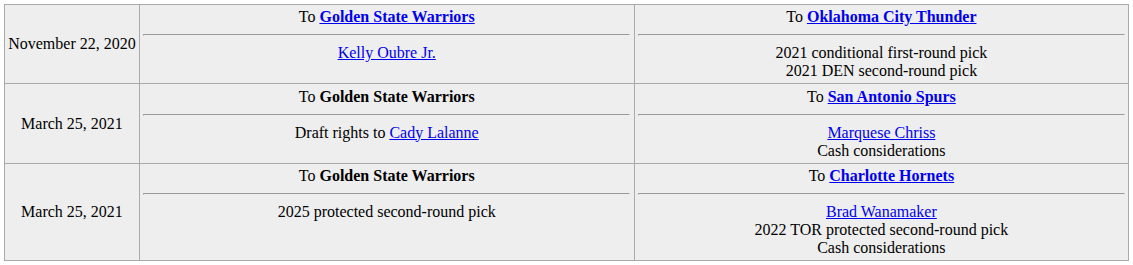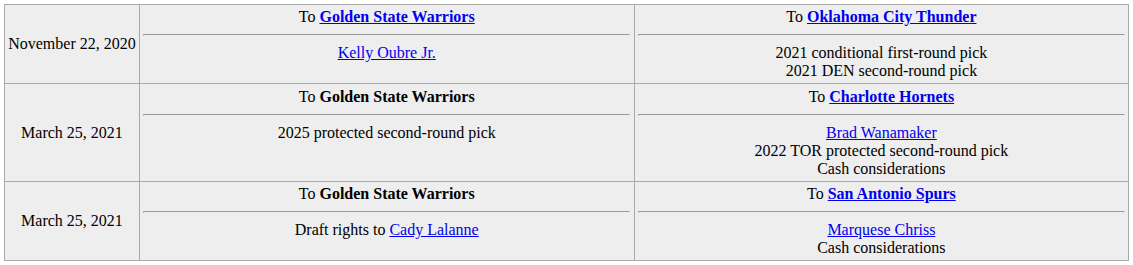rows swapped: To Golden State Warriors Draft rights to Cady Lalanne <-> To Golden State Warriors 2025 protected second-round pick
